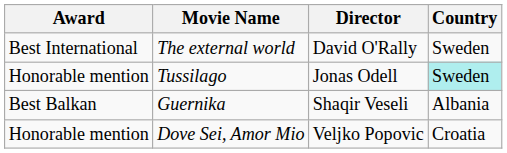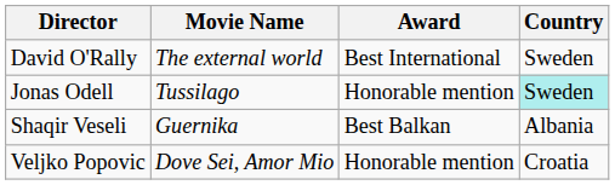columns swapped: Award <-> Director
